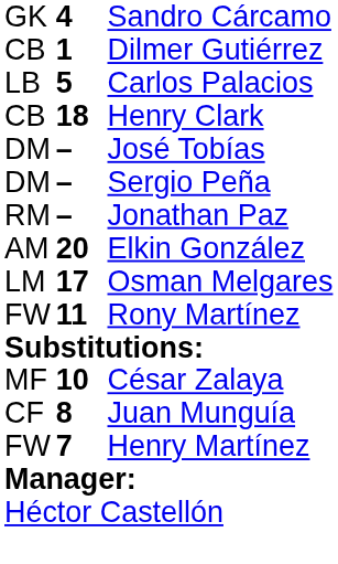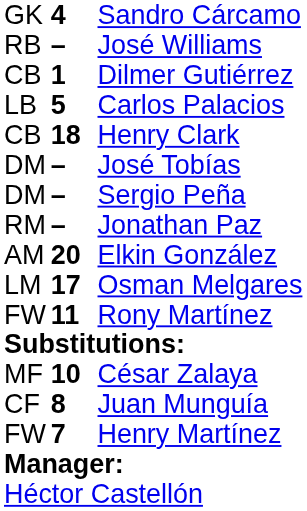+ row: RB | – | José Williams
